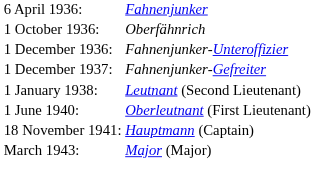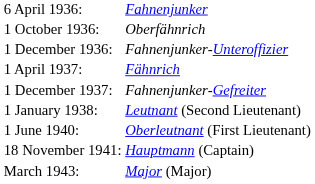+ row: 1 April 1937: | Fähnrich
